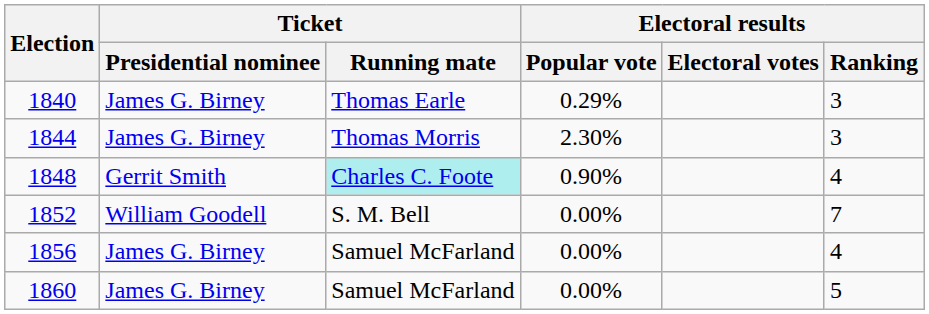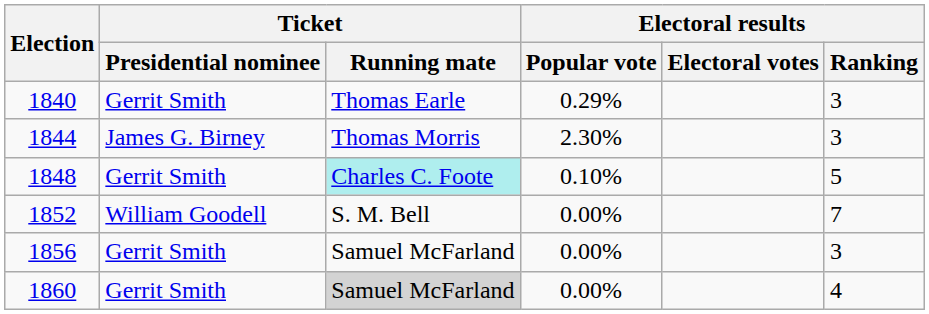1840 | Ticket / Presidential nominee: James G. Birney -> Gerrit Smith
1848 | Electoral results / Popular vote: 0.90% -> 0.10%
1848 | Electoral results / Ranking: 4 -> 5
1856 | Ticket / Presidential nominee: James G. Birney -> Gerrit Smith
1856 | Electoral results / Ranking: 4 -> 3
1860 | Ticket / Presidential nominee: James G. Birney -> Gerrit Smith
1860 | Ticket / Running mate: no background -> lightgrey background
1860 | Electoral results / Ranking: 5 -> 4
